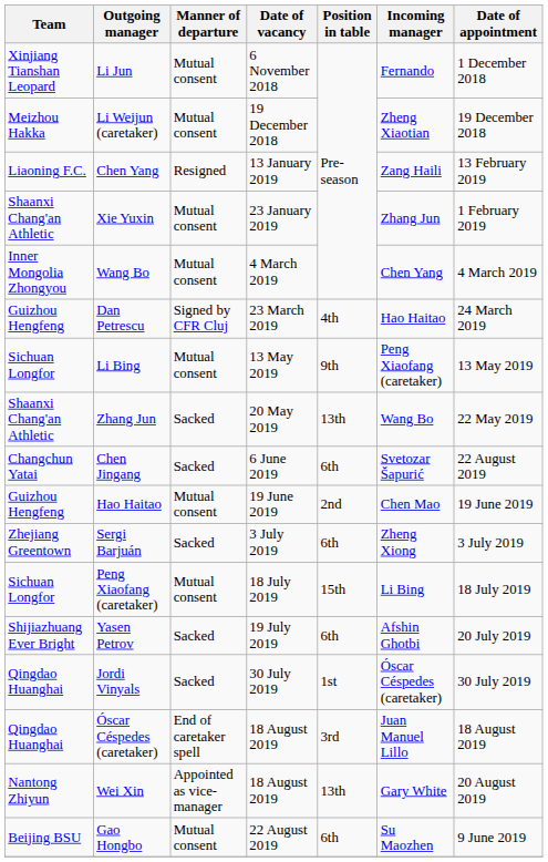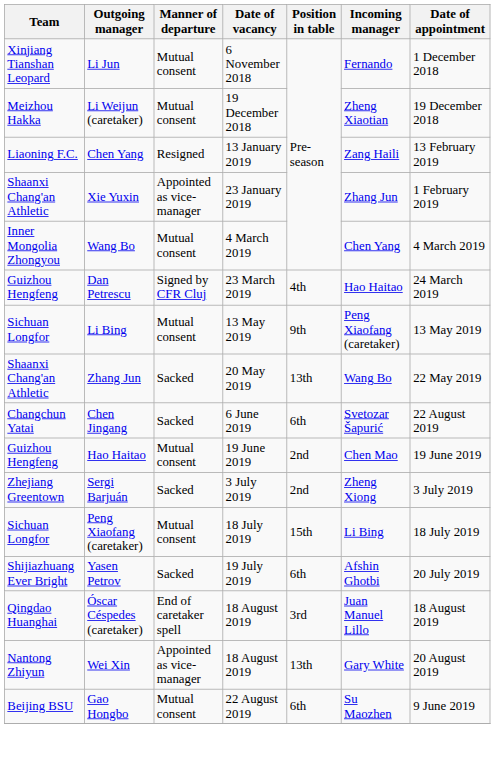Xie Yuxin | Manner of departure: Mutual consent -> Appointed as vice-manager
Sergi Barjuán | Position in table: 6th -> 2nd
- row: Qingdao Huanghai | Jordi Vinyals | Sacked | 30 July 2019 | 1st | Óscar Céspedes (caretaker) | 30 July 2019
